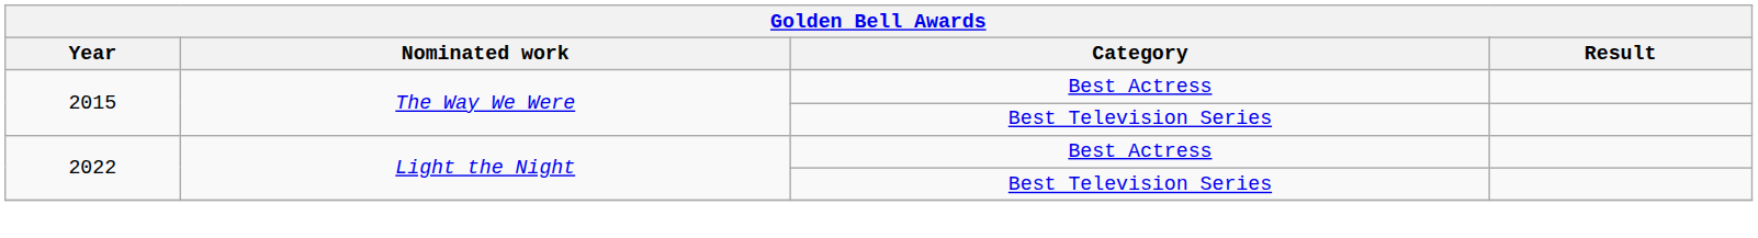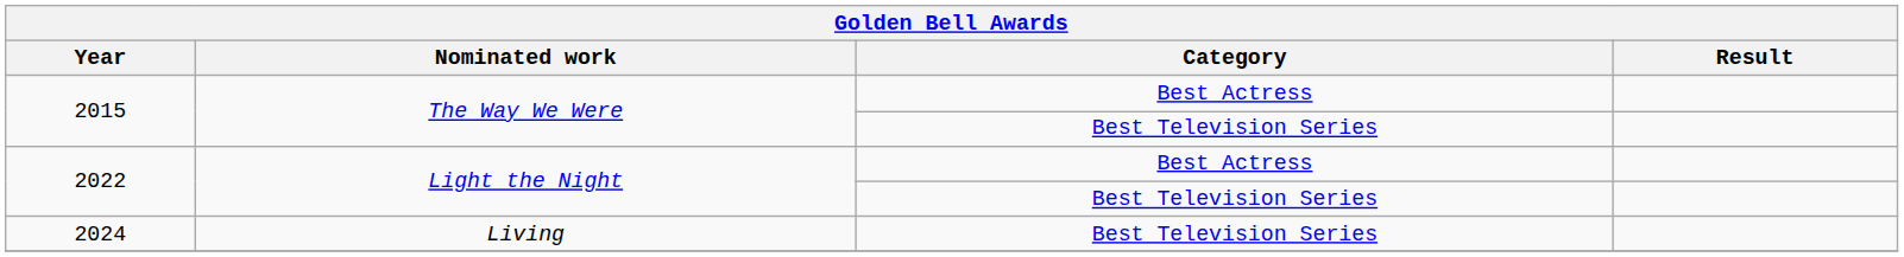+ row: 2024 | Living | Best Television Series
